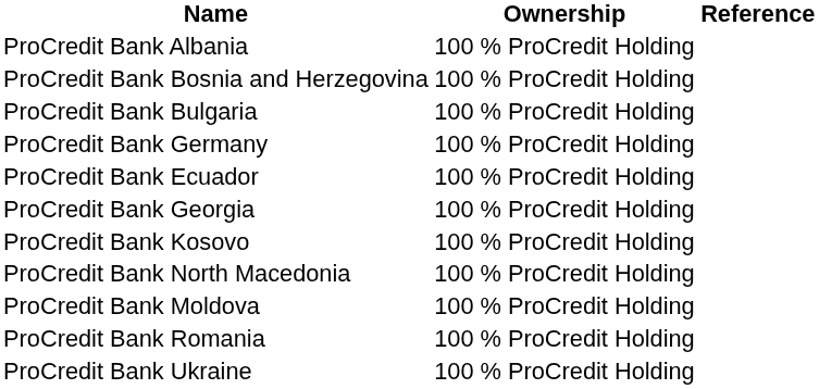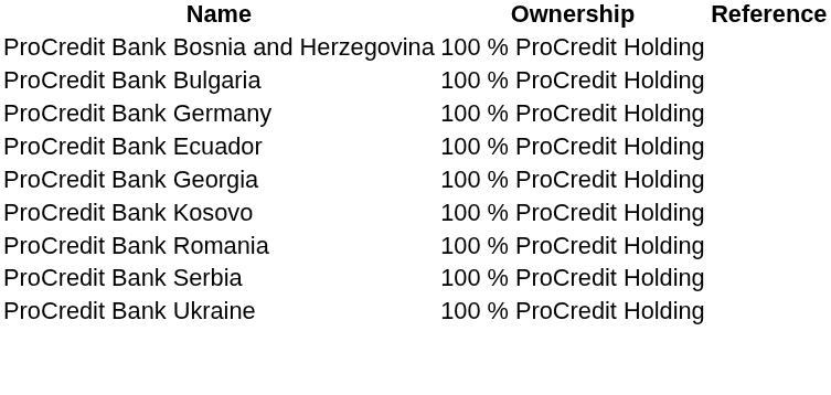- row: ProCredit Bank Albania | 100 % ProCredit Holding
- row: ProCredit Bank North Macedonia | 100 % ProCredit Holding
- row: ProCredit Bank Moldova | 100 % ProCredit Holding
+ row: ProCredit Bank Serbia | 100 % ProCredit Holding
